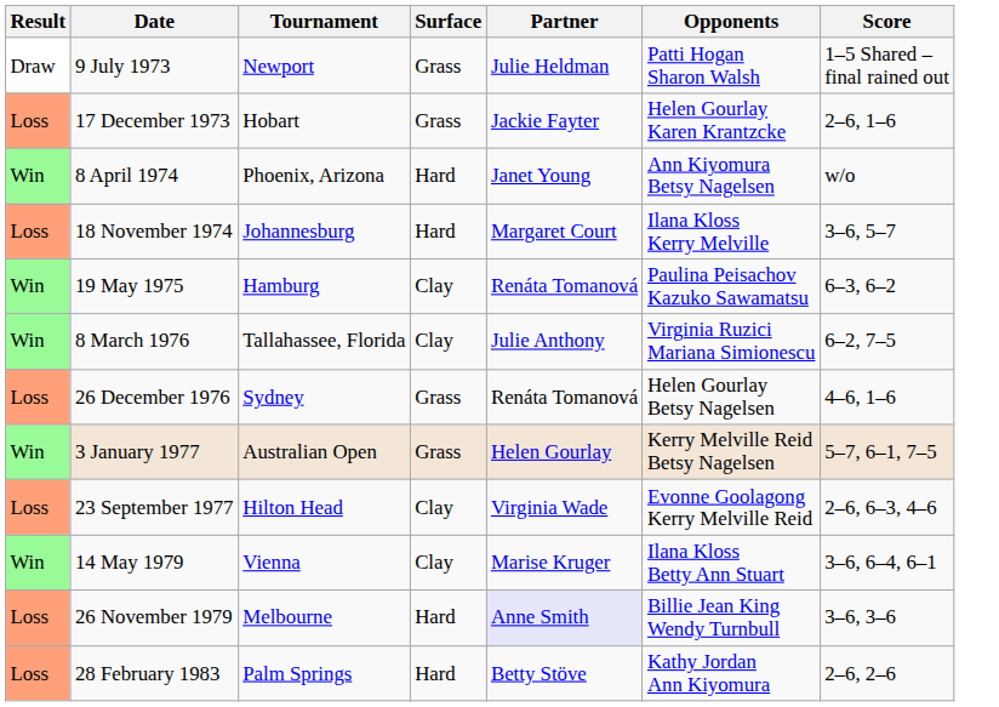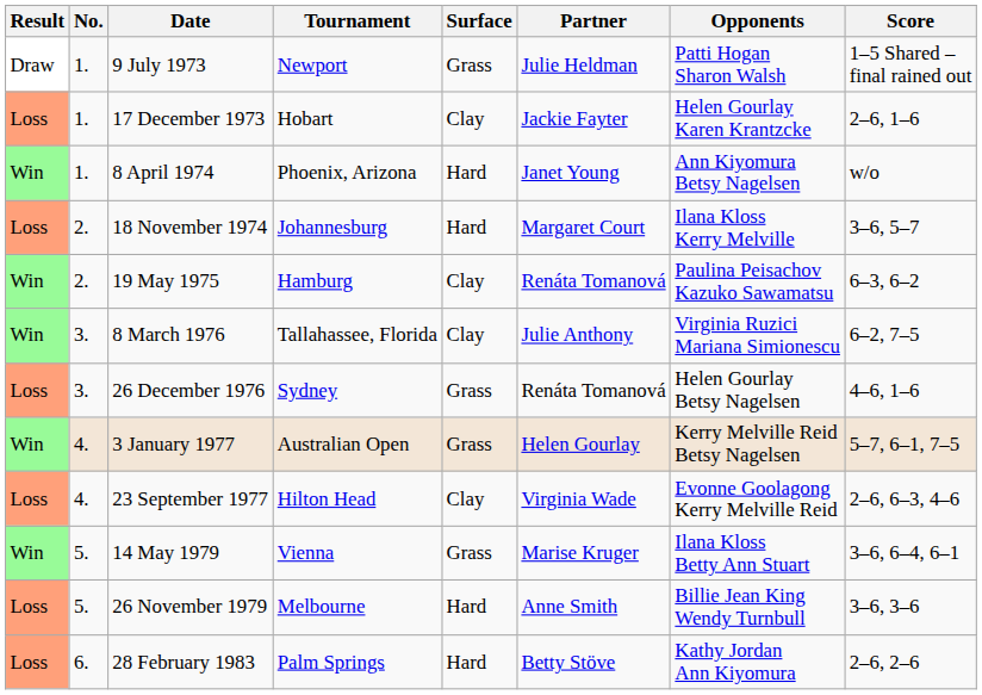+ column: No. | 1. | 1. | 1. | 2. | 2. | 3. | 3. | 4. | 4. | 5. | 5. | 6.
17 December 1973 | Surface: Grass -> Clay
14 May 1979 | Surface: Clay -> Grass
26 November 1979 | Partner: lavender background -> no background
